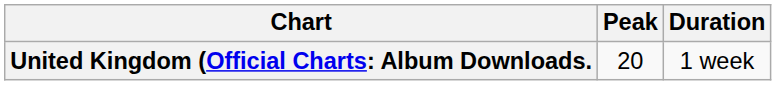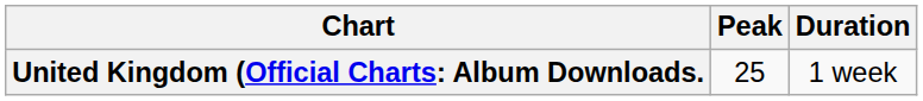United Kingdom (Official Charts: Album Downloads. | Peak: 20 -> 25
